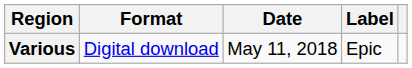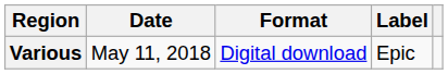columns swapped: Date <-> Format
